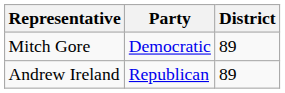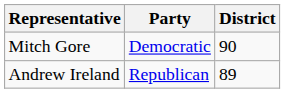Mitch Gore | District: 89 -> 90
